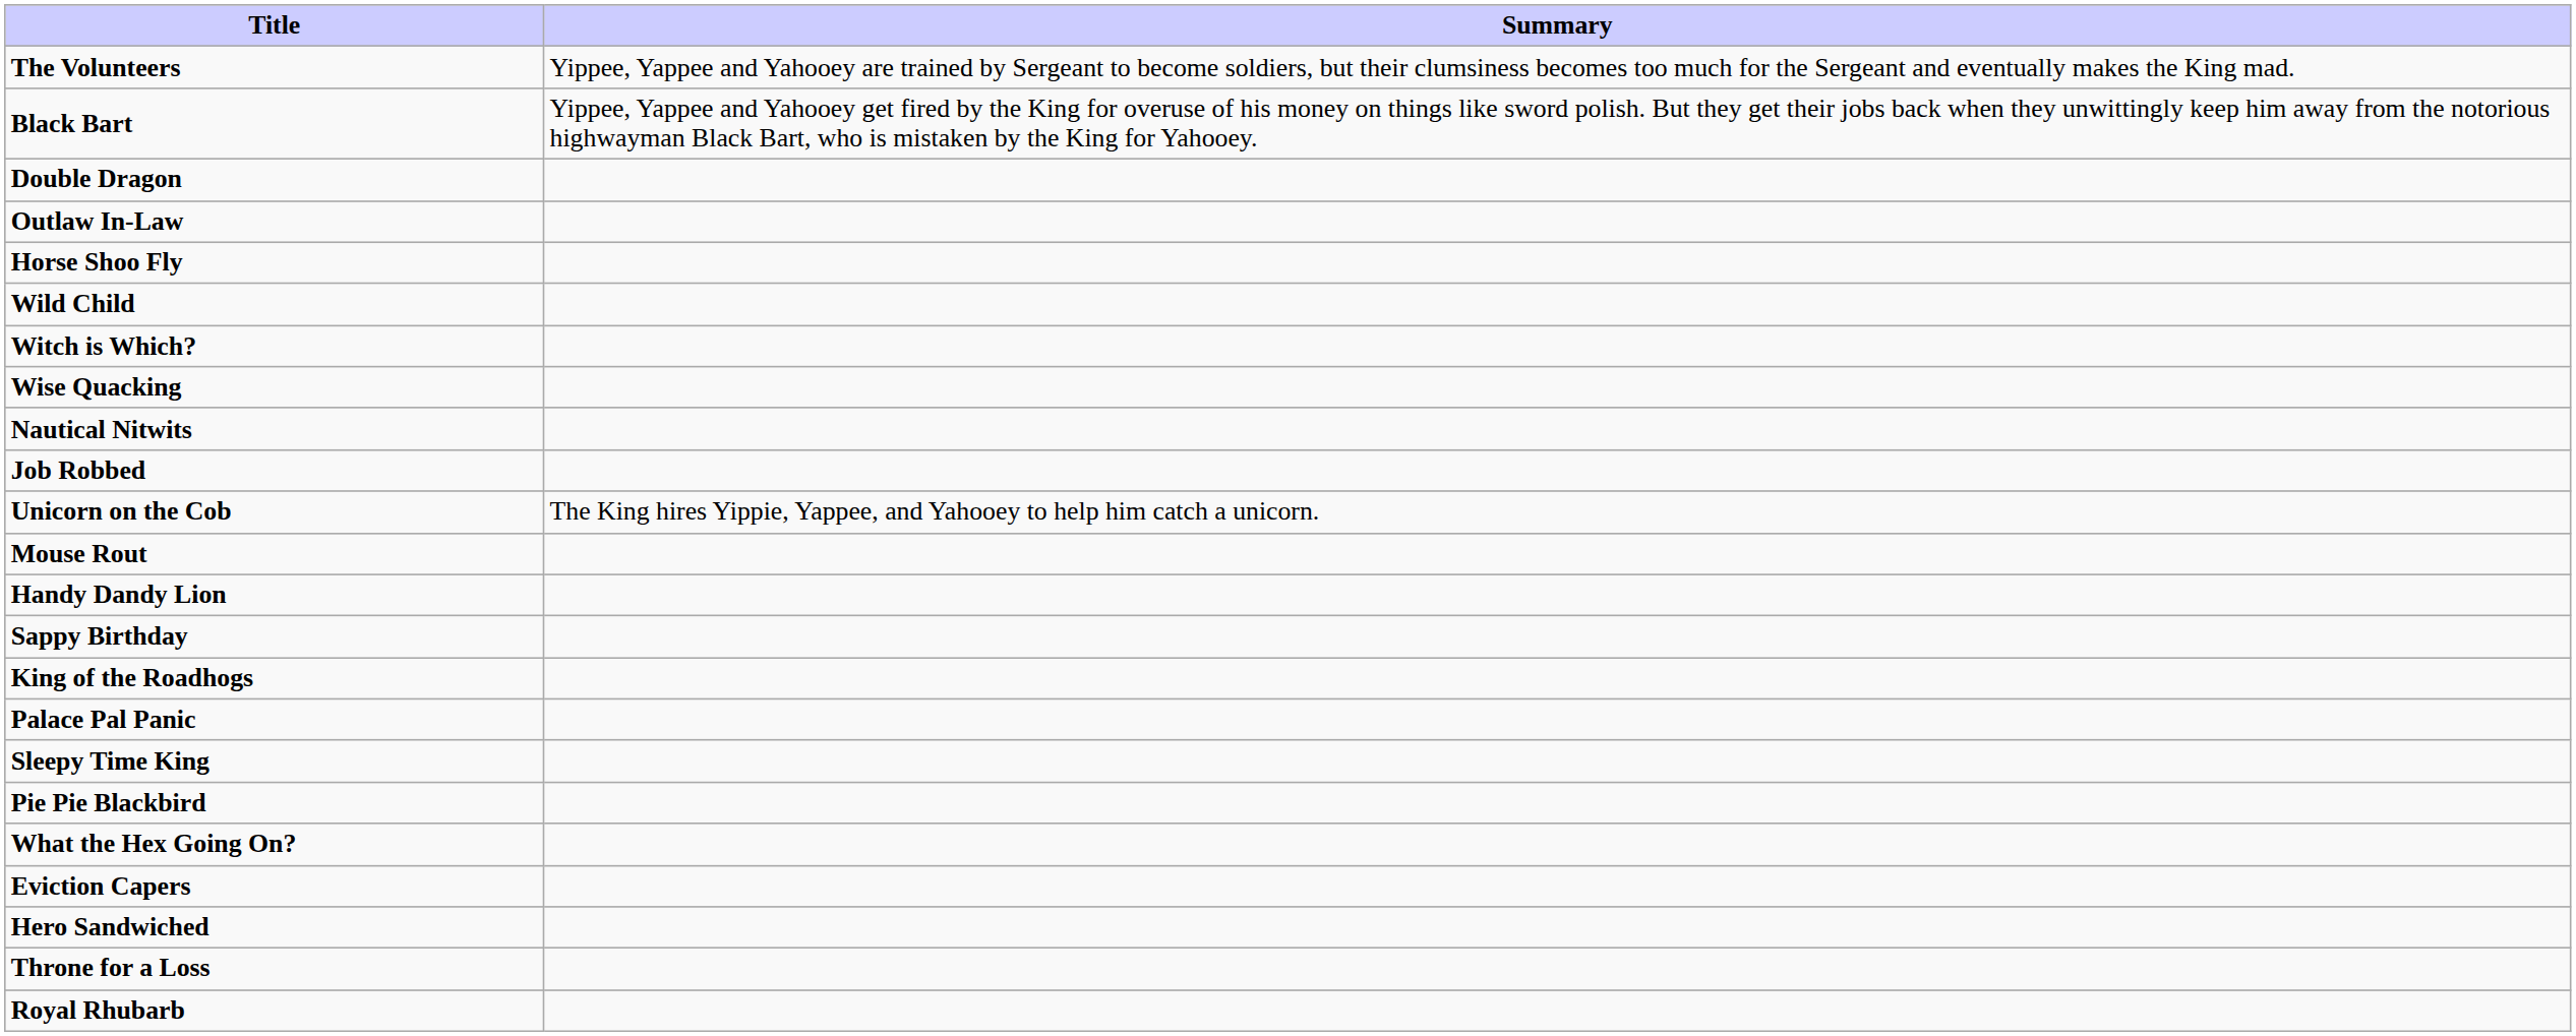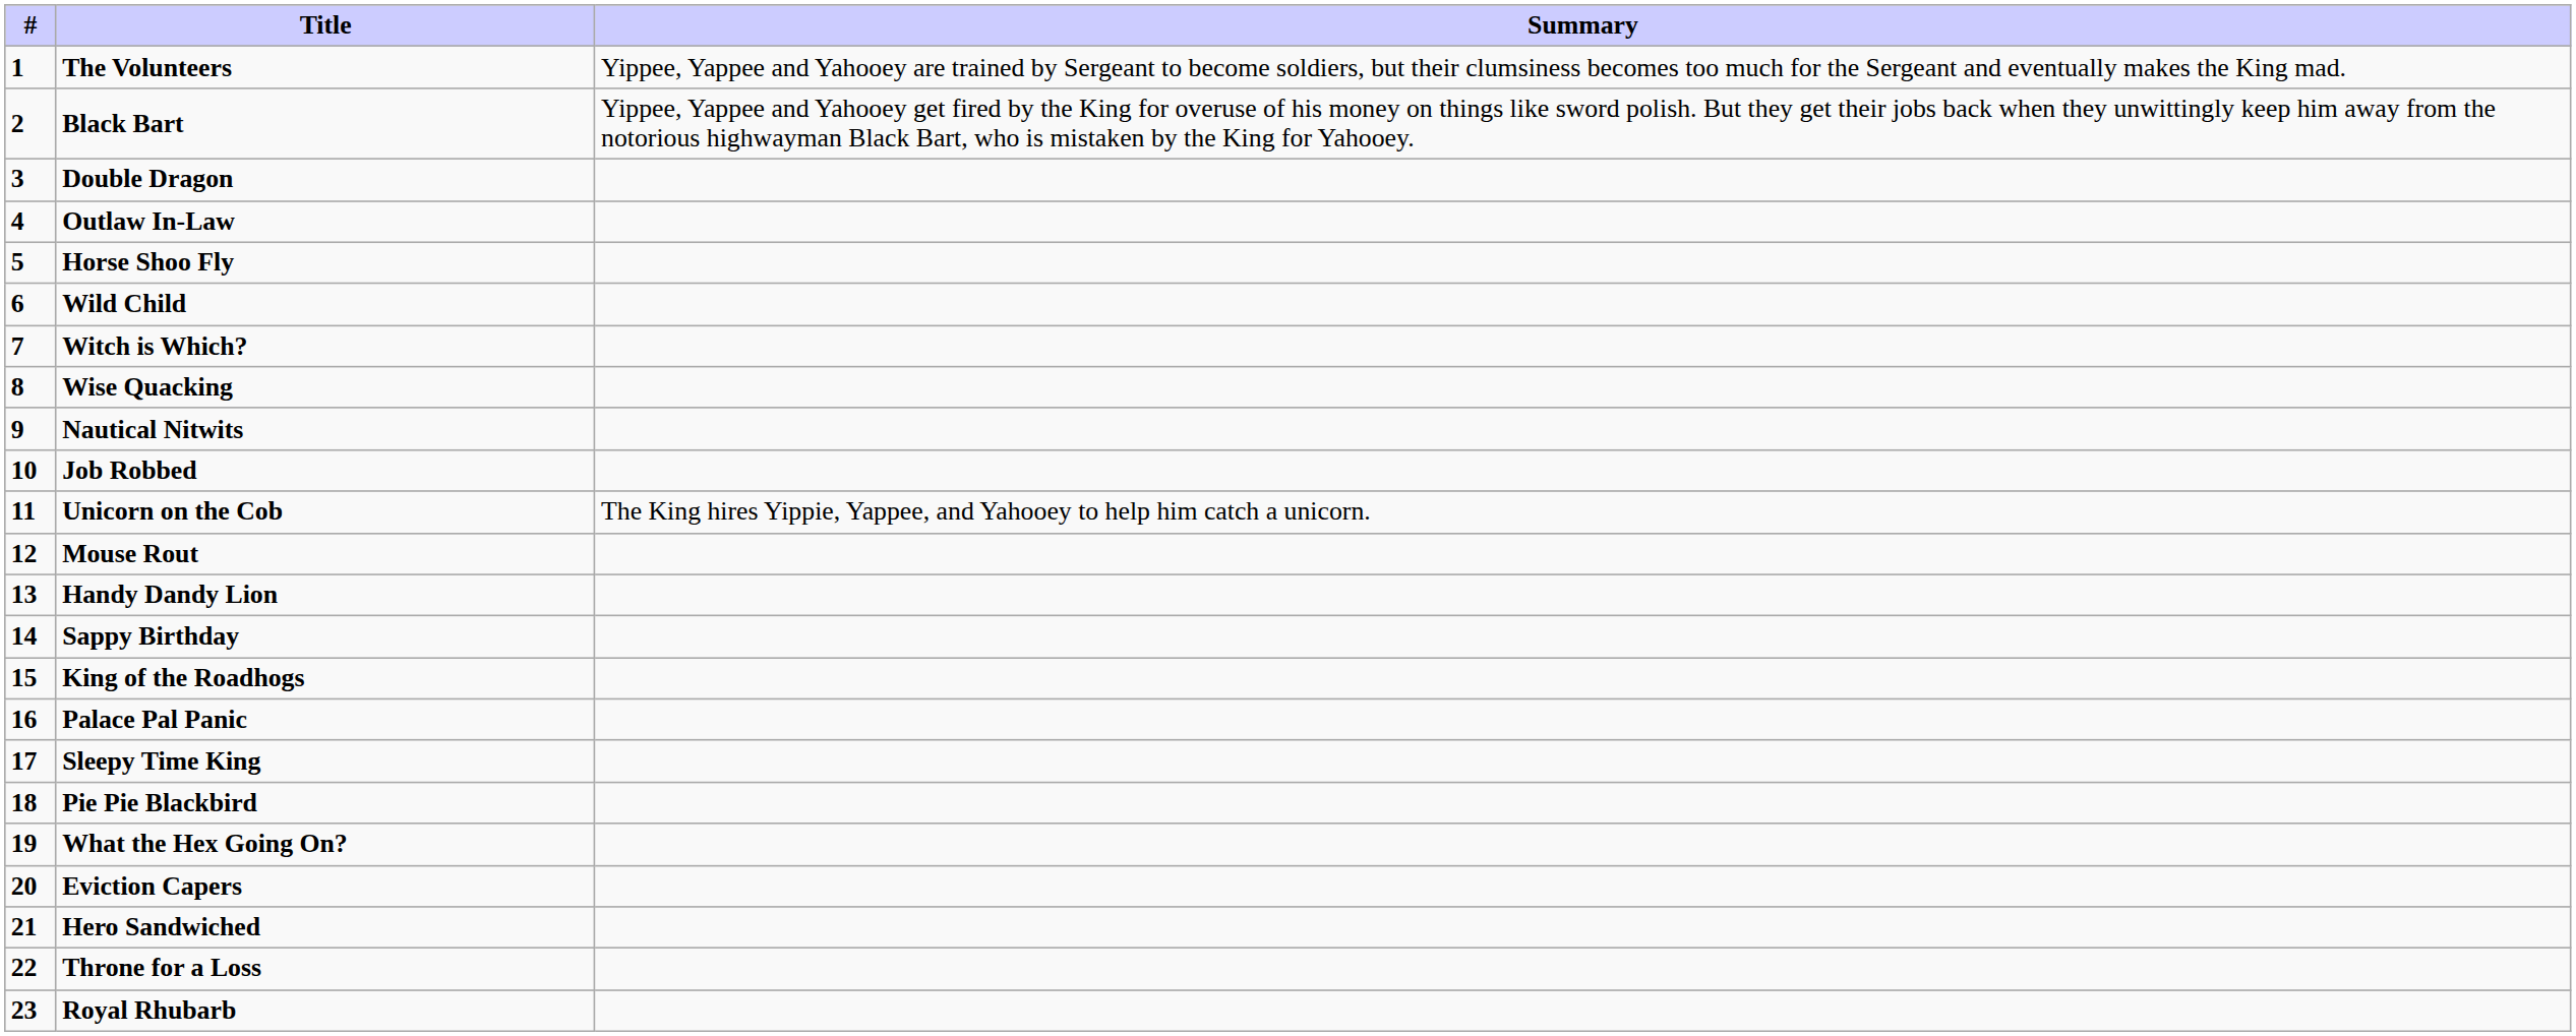+ column: # | 1 | 2 | 3 | 4 | 5 | 6 | 7 | 8 | 9 | 10 | 11 | 12 | 13 | 14 | 15 | 16 | 17 | 18 | 19 | 20 | 21 | 22 | 23
